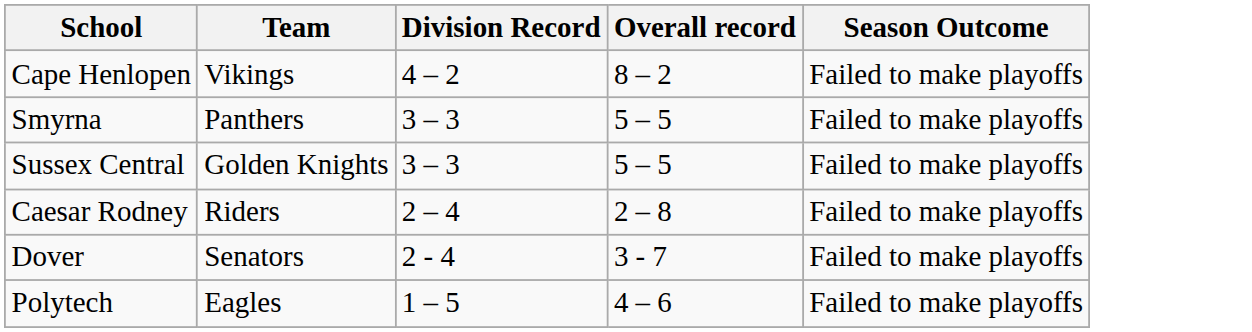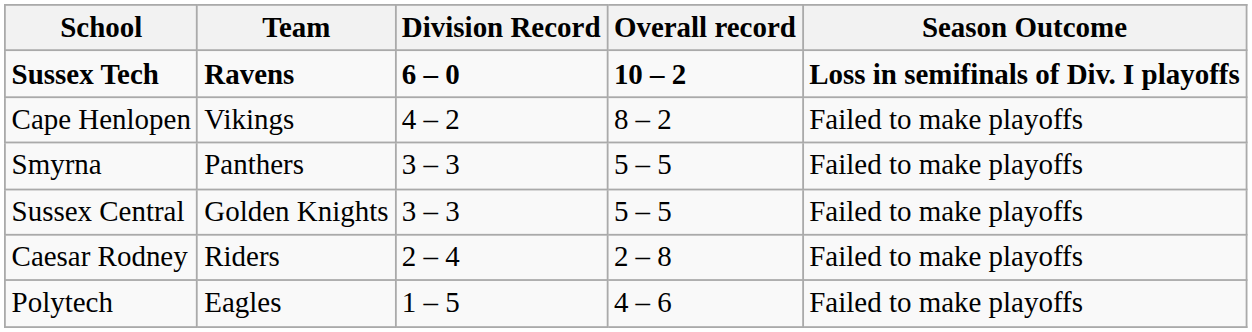+ row: Sussex Tech | Ravens | 6 – 0 | 10 – 2 | Loss in semifinals of Div. I playoffs
- row: Dover | Senators | 2 - 4 | 3 - 7 | Failed to make playoffs
